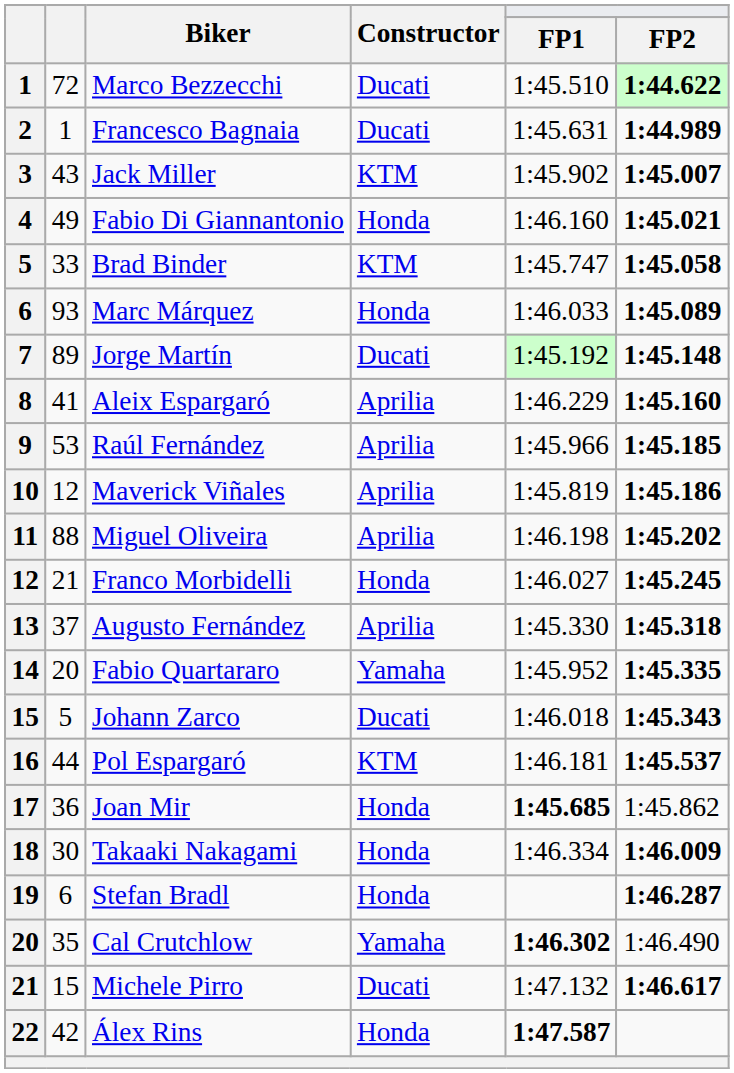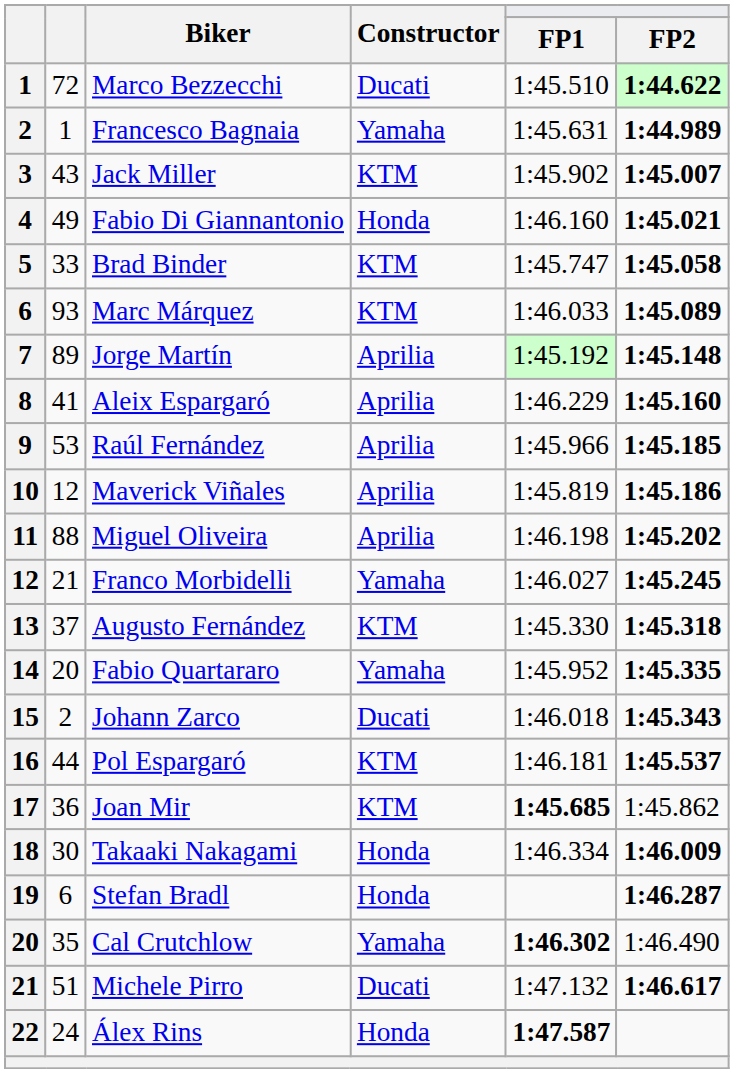Francesco Bagnaia | Constructor: Ducati -> Yamaha
Marc Márquez | Constructor: Honda -> KTM
Jorge Martín | Constructor: Ducati -> Aprilia
Franco Morbidelli | Constructor: Honda -> Yamaha
Augusto Fernández | Constructor: Aprilia -> KTM
Johann Zarco | column 2: 5 -> 2
Joan Mir | Constructor: Honda -> KTM
Michele Pirro | column 2: 15 -> 51
Álex Rins | column 2: 42 -> 24
